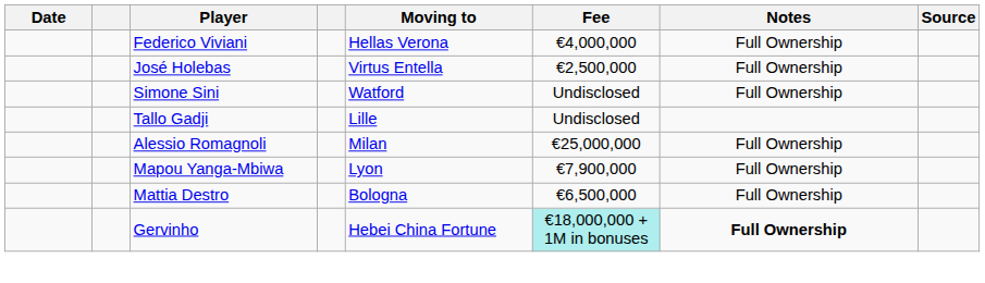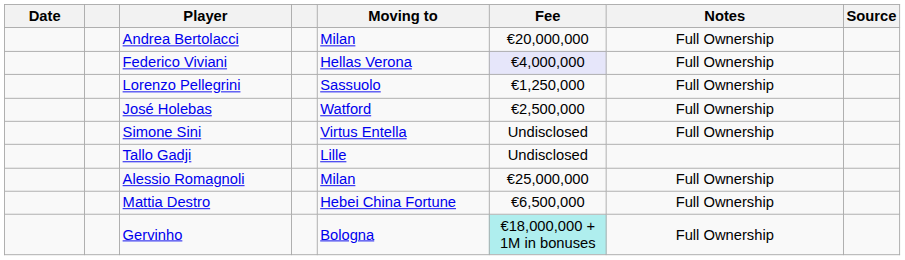+ row: Andrea Bertolacci | Milan | €20,000,000 | Full Ownership
Federico Viviani | Fee: no background -> lavender background
+ row: Lorenzo Pellegrini | Sassuolo | €1,250,000 | Full Ownership
José Holebas | Moving to: Virtus Entella -> Watford
Simone Sini | Moving to: Watford -> Virtus Entella
- row: Mapou Yanga-Mbiwa | Lyon | €7,900,000 | Full Ownership
Mattia Destro | Moving to: Bologna -> Hebei China Fortune
Gervinho | Moving to: Hebei China Fortune -> Bologna
Gervinho | Notes: bold -> normal
